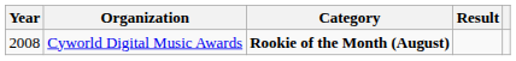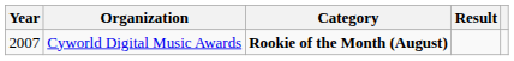Cyworld Digital Music Awards | Year: 2008 -> 2007
